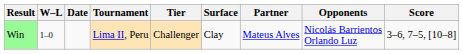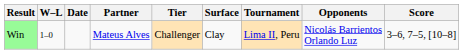columns swapped: Tournament <-> Partner
